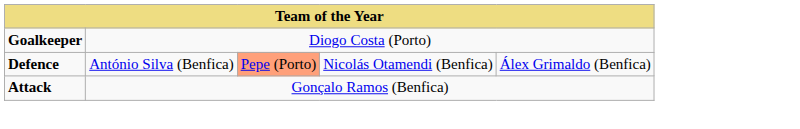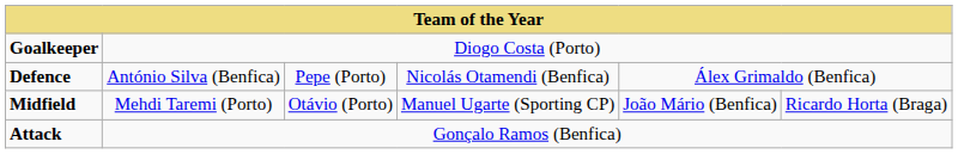Defence | column 3: lightsalmon background -> no background
+ row: Midfield | Mehdi Taremi (Porto) | Otávio (Porto) | Manuel Ugarte (Sporting CP) | João Mário (Benfica) | Ricardo Horta (Braga)
